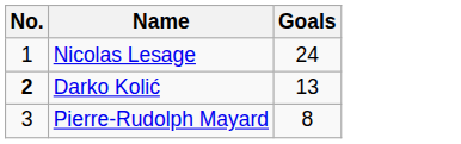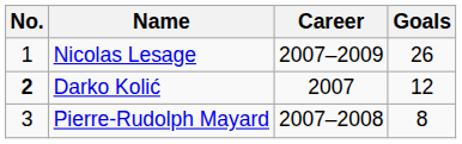+ column: Career | 2007–2009 | 2007 | 2007–2008
Nicolas Lesage | Goals: 24 -> 26
Darko Kolić | Goals: 13 -> 12
